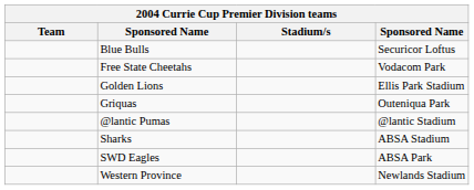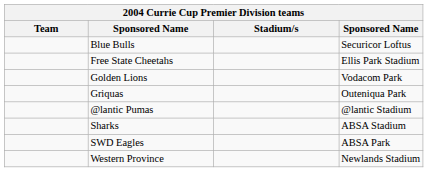Free State Cheetahs | column 4: Vodacom Park -> Ellis Park Stadium
Golden Lions | column 4: Ellis Park Stadium -> Vodacom Park
